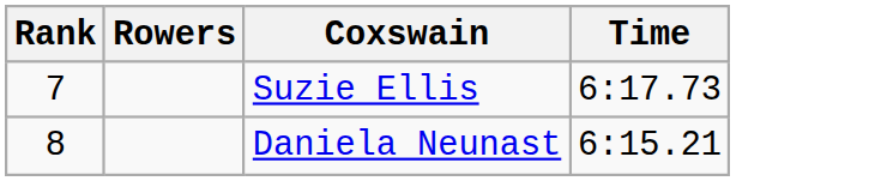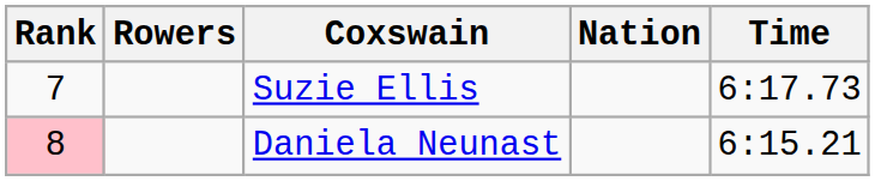+ column: Nation
Daniela Neunast | Rank: no background -> pink background
